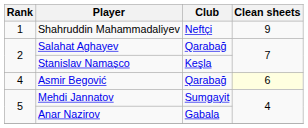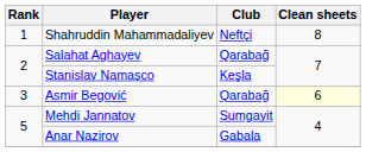Shahruddin Mahammadaliyev | Clean sheets: 9 -> 8
Asmir Begović | Rank: 4 -> 3
